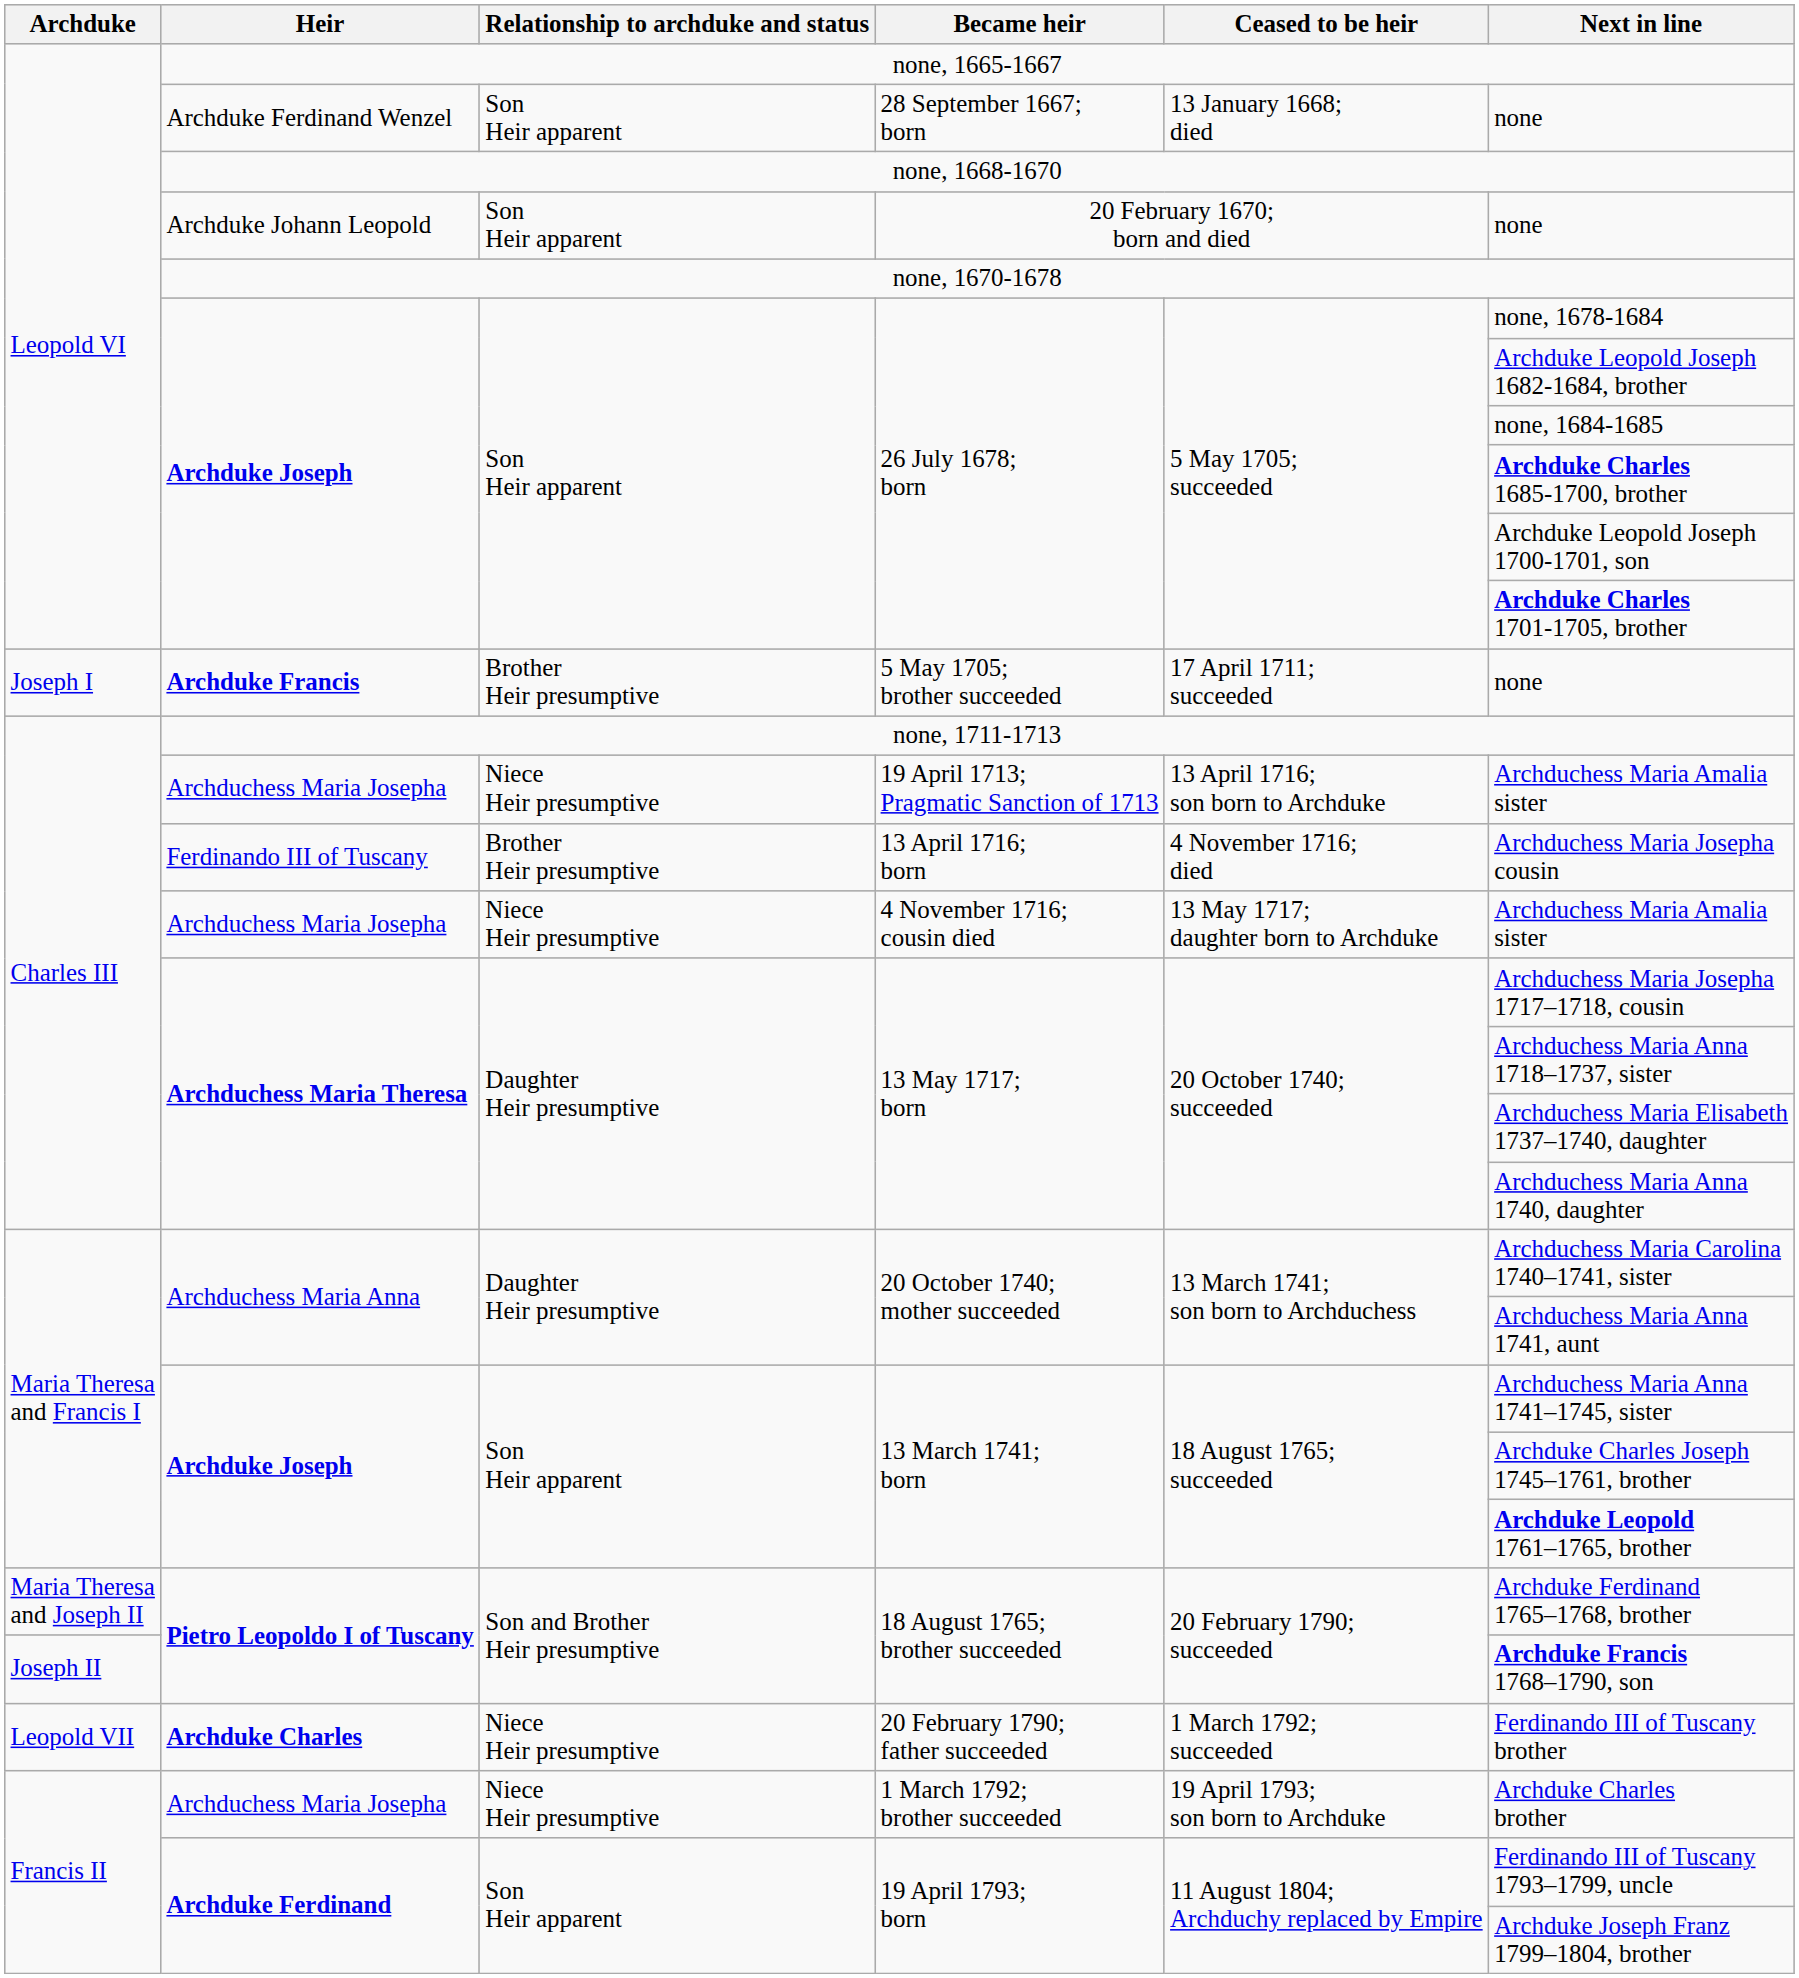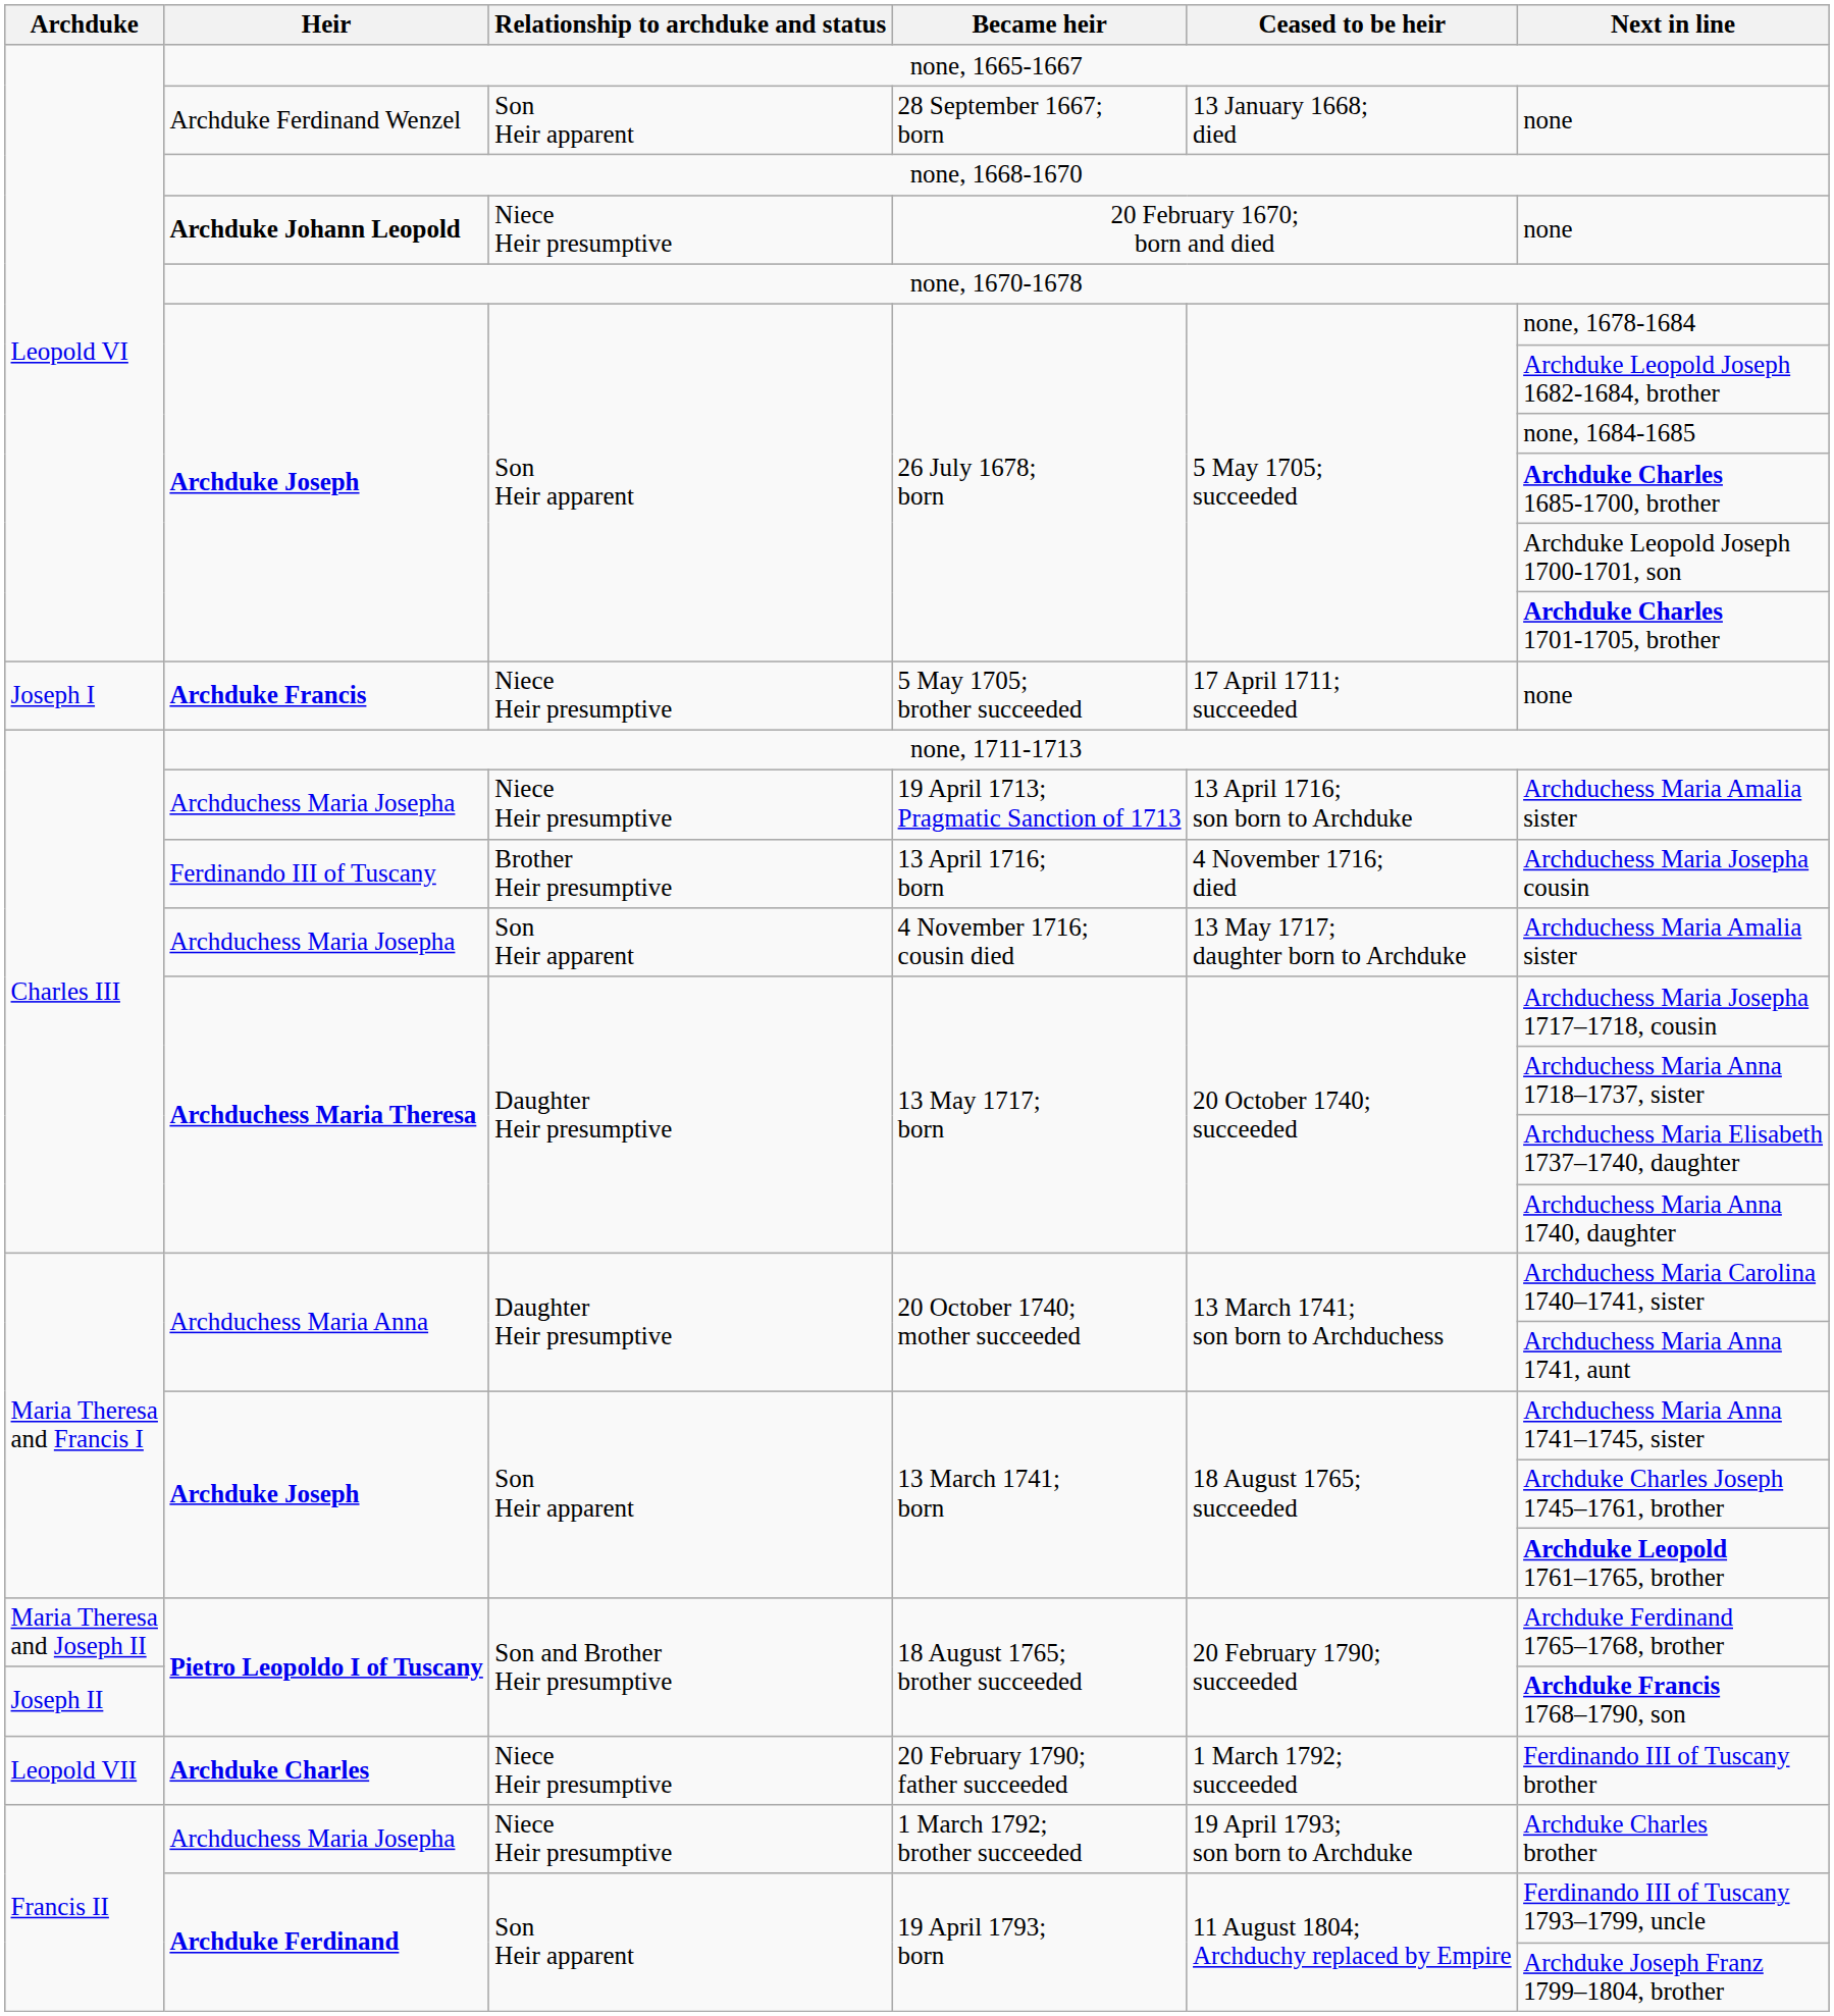20 February 1670; born and died | Heir: normal -> bold
20 February 1670; born and died | Relationship to archduke and status: Son Heir apparent -> Niece Heir presumptive
5 May 1705; brother succeeded | Relationship to archduke and status: Brother Heir presumptive -> Niece Heir presumptive
4 November 1716; cousin died | Relationship to archduke and status: Niece Heir presumptive -> Son Heir apparent
